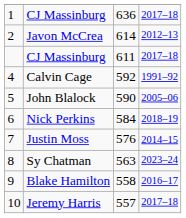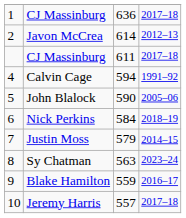Calvin Cage | column 3: 592 -> 594
Justin Moss | column 3: 576 -> 579
Blake Hamilton | column 3: 558 -> 559
